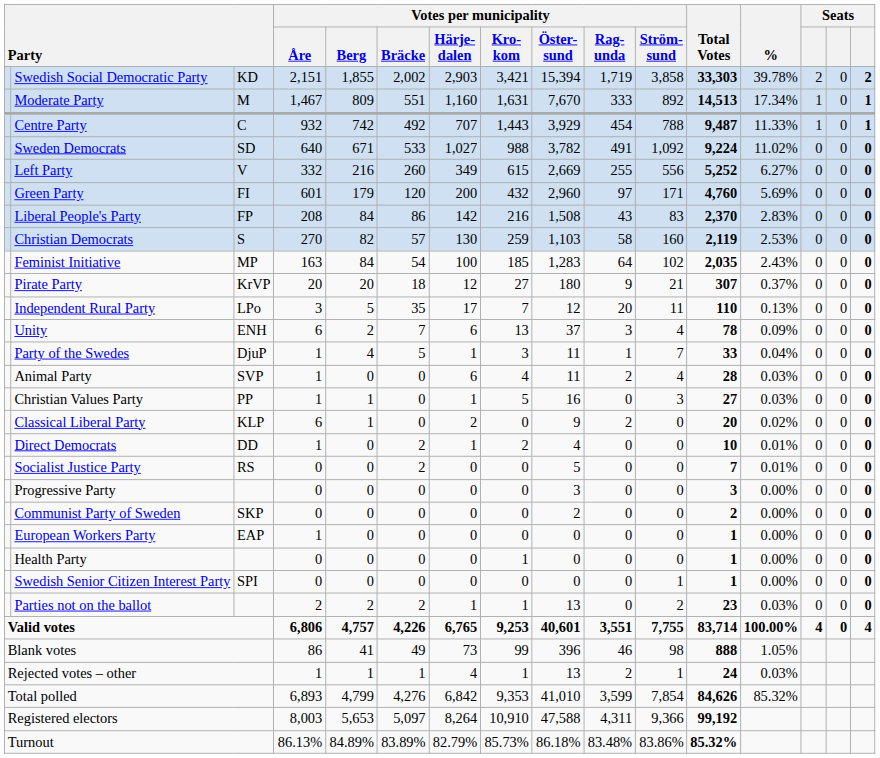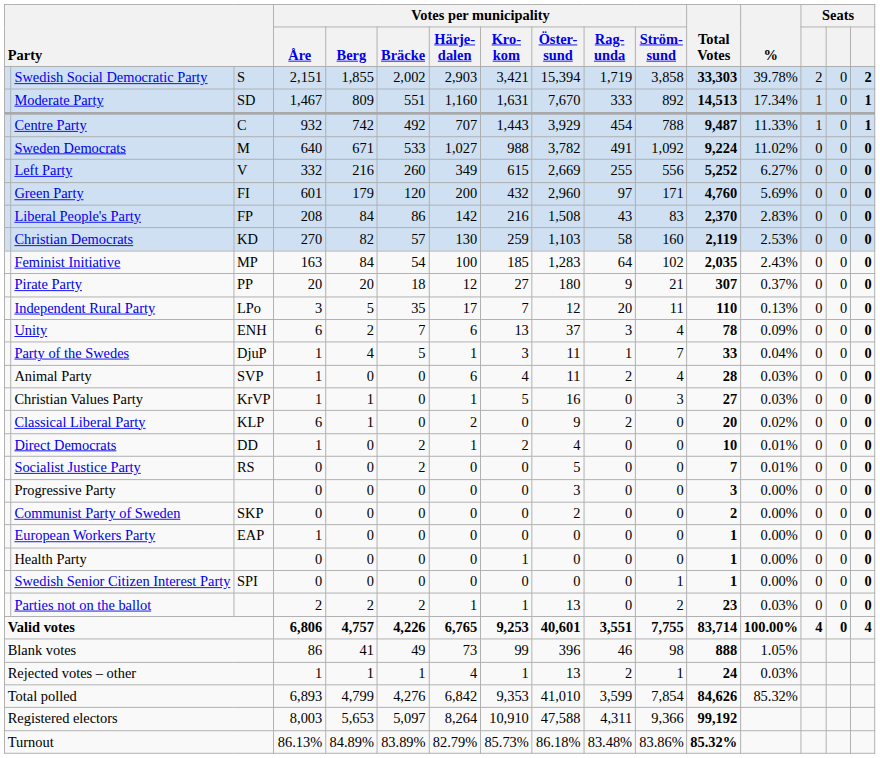Swedish Social Democratic Party | column 3: KD -> S
Moderate Party | column 3: M -> SD
Sweden Democrats | column 3: SD -> M
Christian Democrats | column 3: S -> KD
Pirate Party | column 3: KrVP -> PP
Christian Values Party | column 3: PP -> KrVP
